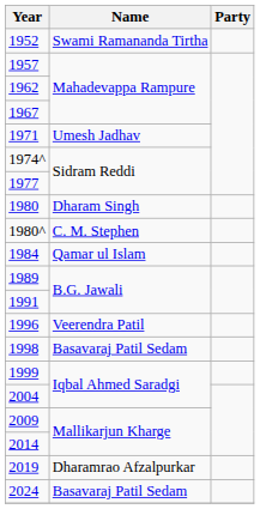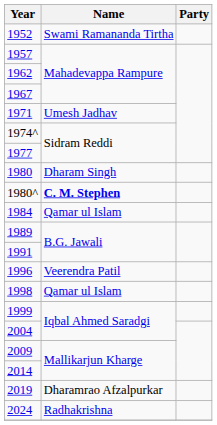1980^ | Name: normal -> bold
1998 | Name: Basavaraj Patil Sedam -> Qamar ul Islam
2024 | Name: Basavaraj Patil Sedam -> Radhakrishna
